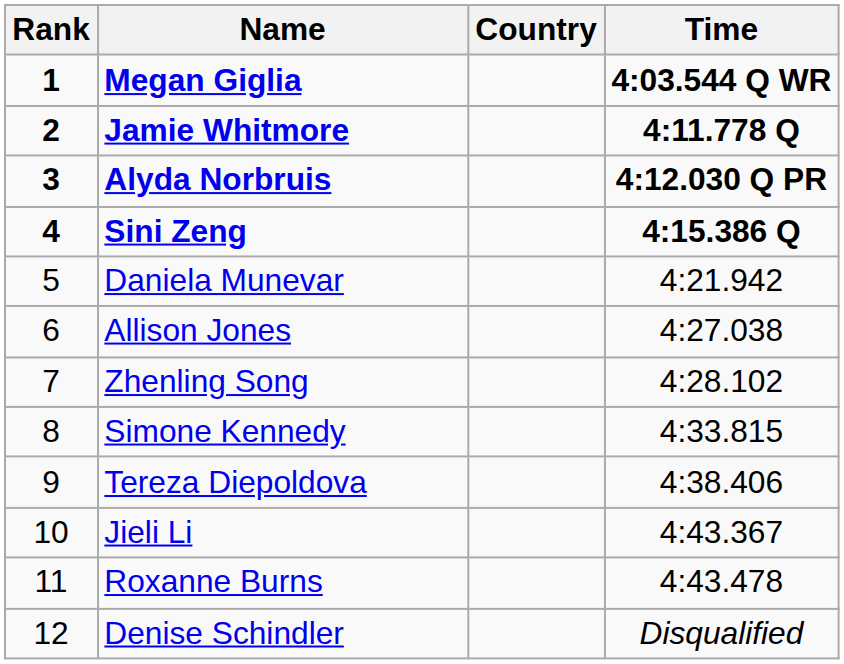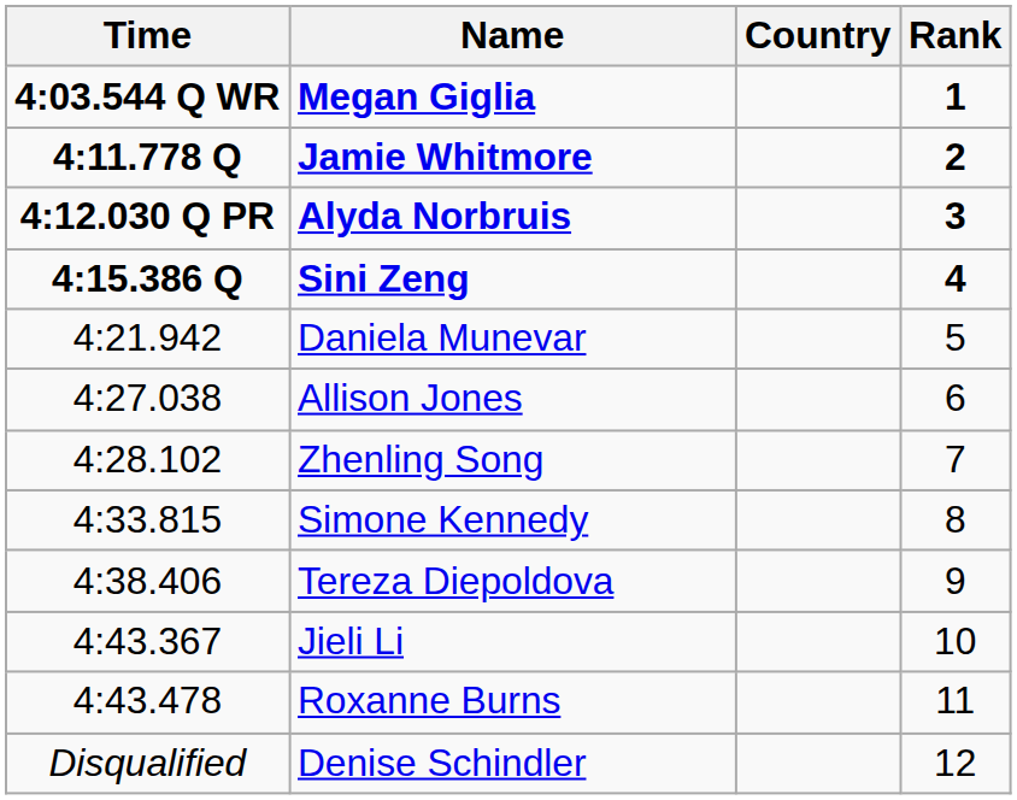columns swapped: Rank <-> Time
